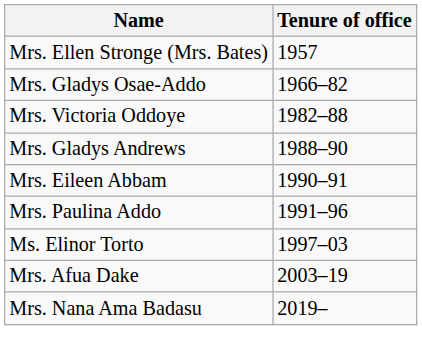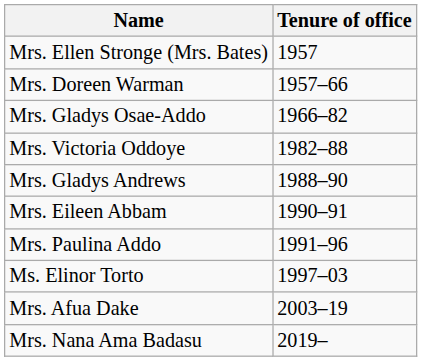+ row: Mrs. Doreen Warman | 1957–66
